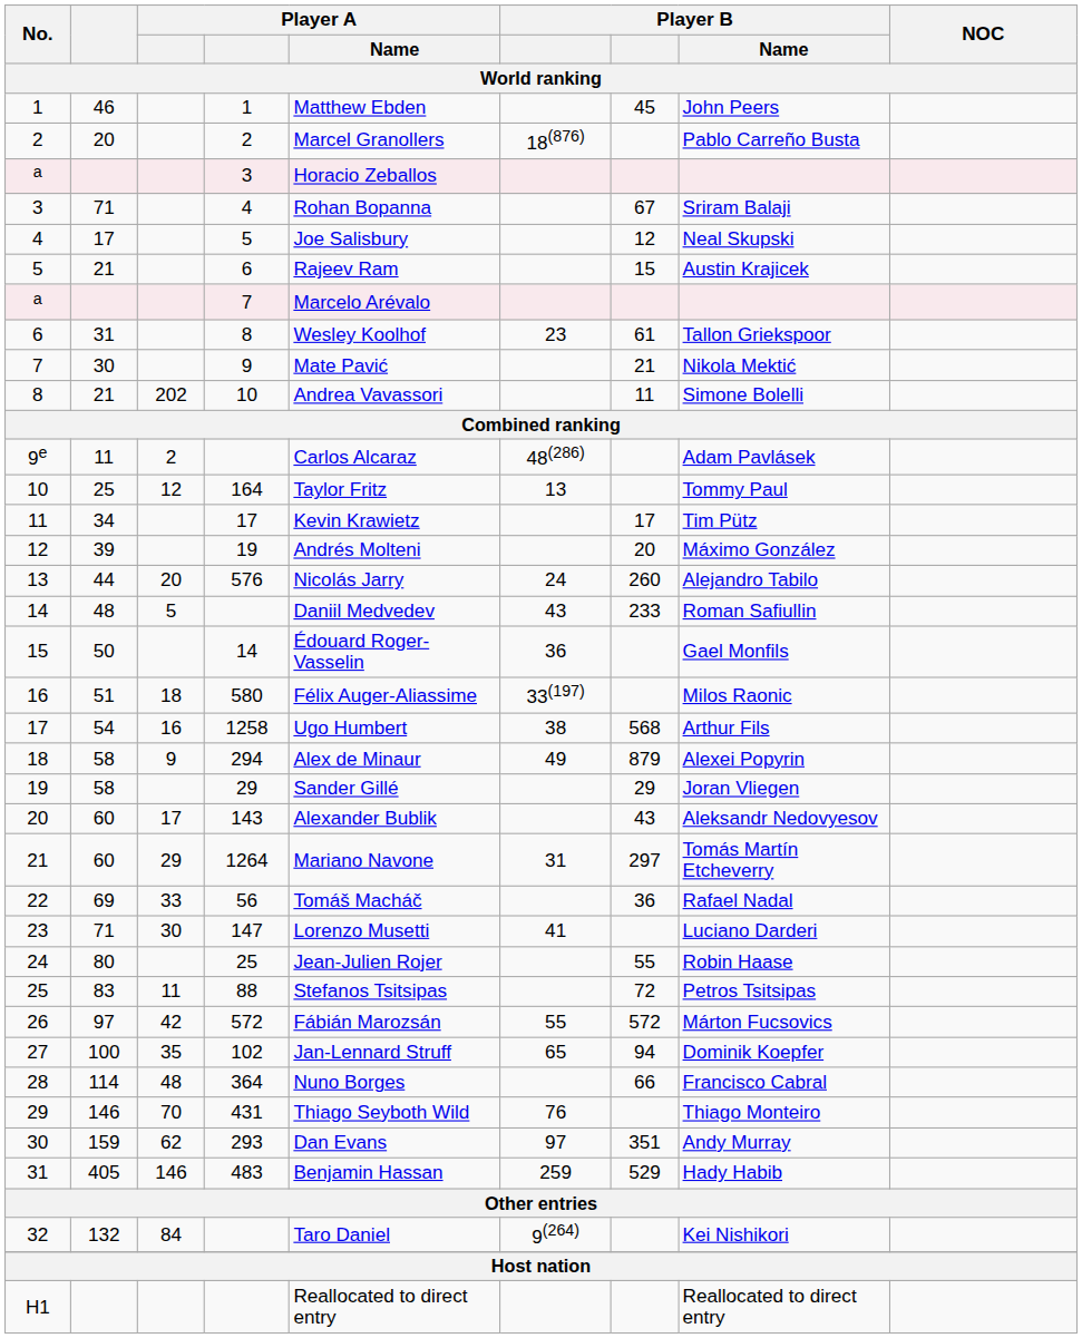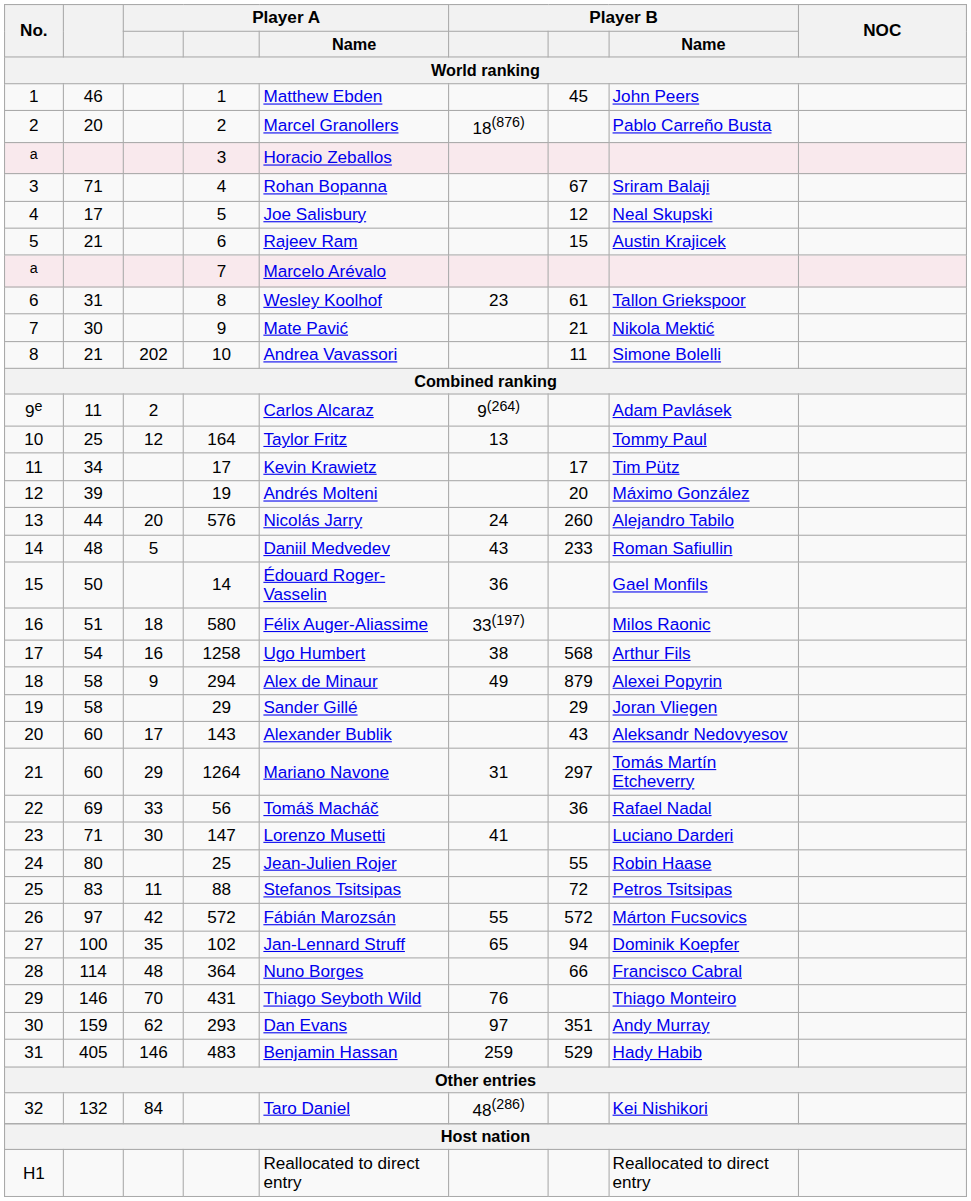9e | column 6: 48(286) -> 9(264)
32 | column 6: 9(264) -> 48(286)
